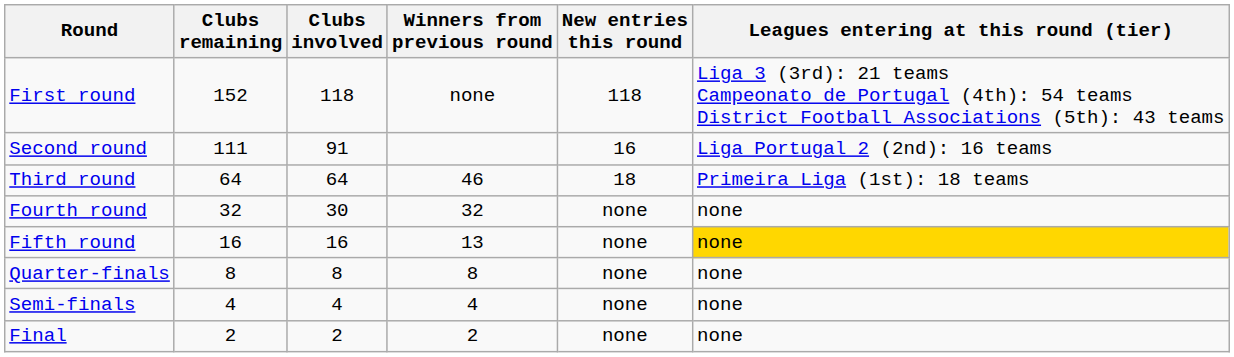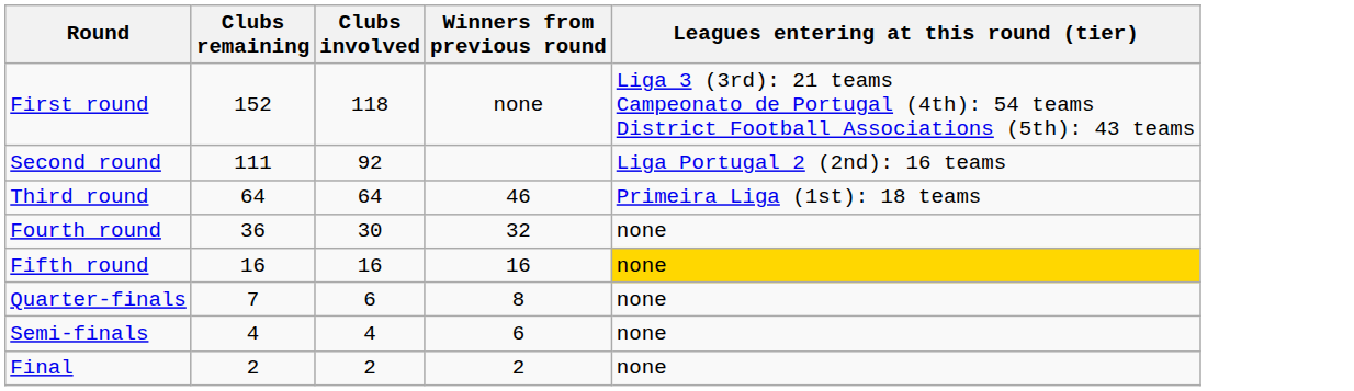- column: New entries this round | 118 | 16 | 18 | none | none | none | none | none
Second round | Clubs involved: 91 -> 92
Fourth round | Clubs remaining: 32 -> 36
Fifth round | Winners from previous round: 13 -> 16
Quarter-finals | Clubs remaining: 8 -> 7
Quarter-finals | Clubs involved: 8 -> 6
Semi-finals | Winners from previous round: 4 -> 6
